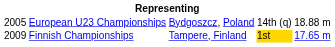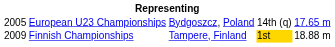European U23 Championships | column 5: 18.88 m -> 17.65 m
Finnish Championships | column 5: 17.65 m -> 18.88 m
